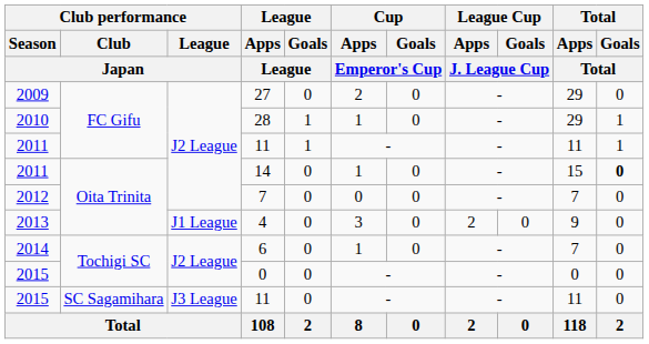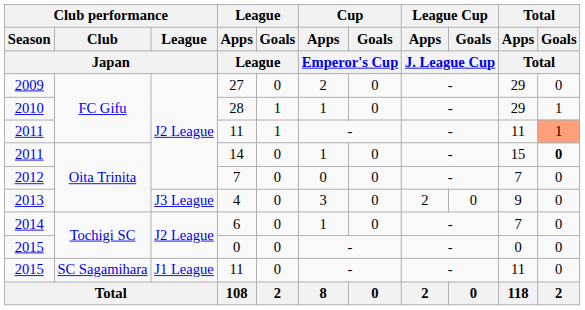2011 / 11 | Total / Goals / Total: no background -> lightsalmon background
4 | Club performance / League / Japan: J1 League -> J3 League
2015 / 11 | Club performance / League / Japan: J3 League -> J1 League
